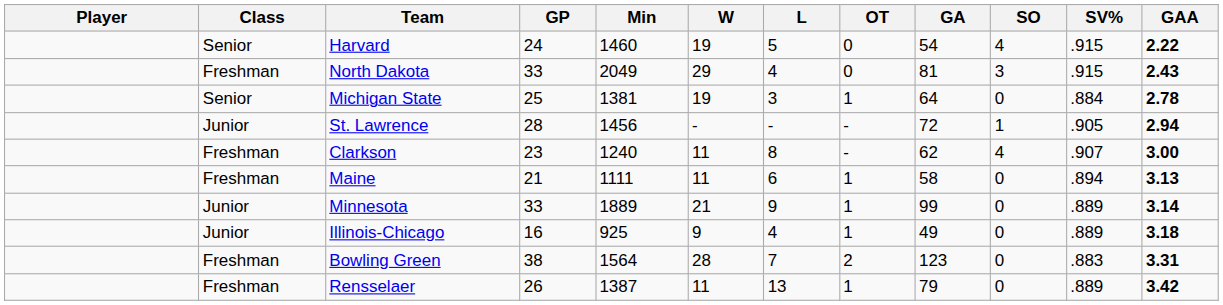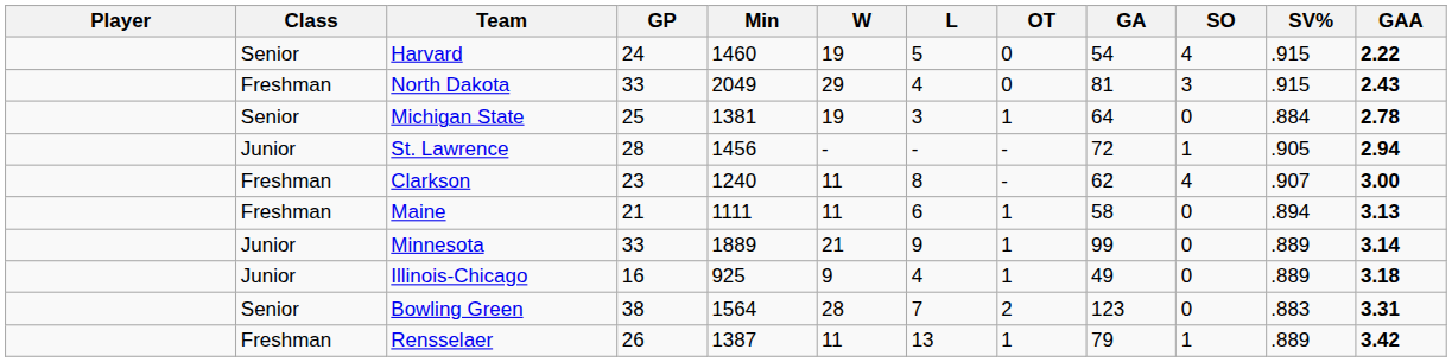Bowling Green | Class: Freshman -> Senior
Rensselaer | SO: 0 -> 1
